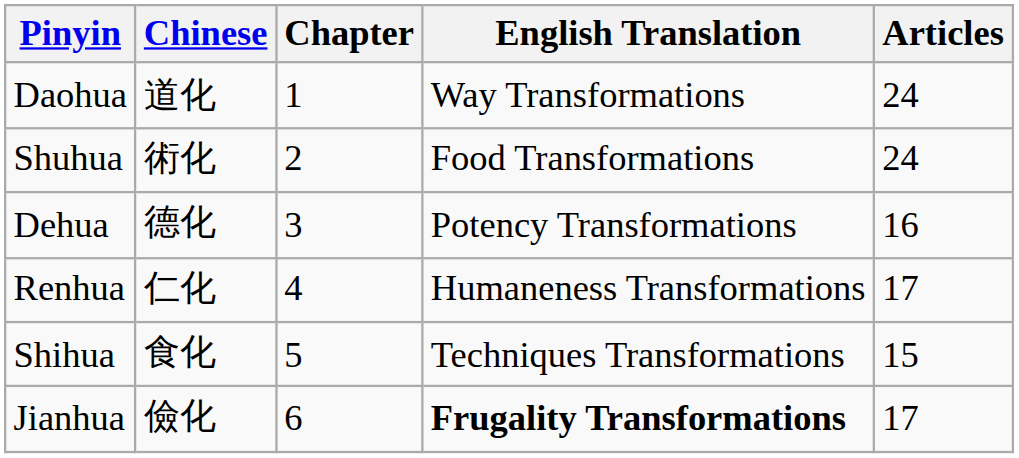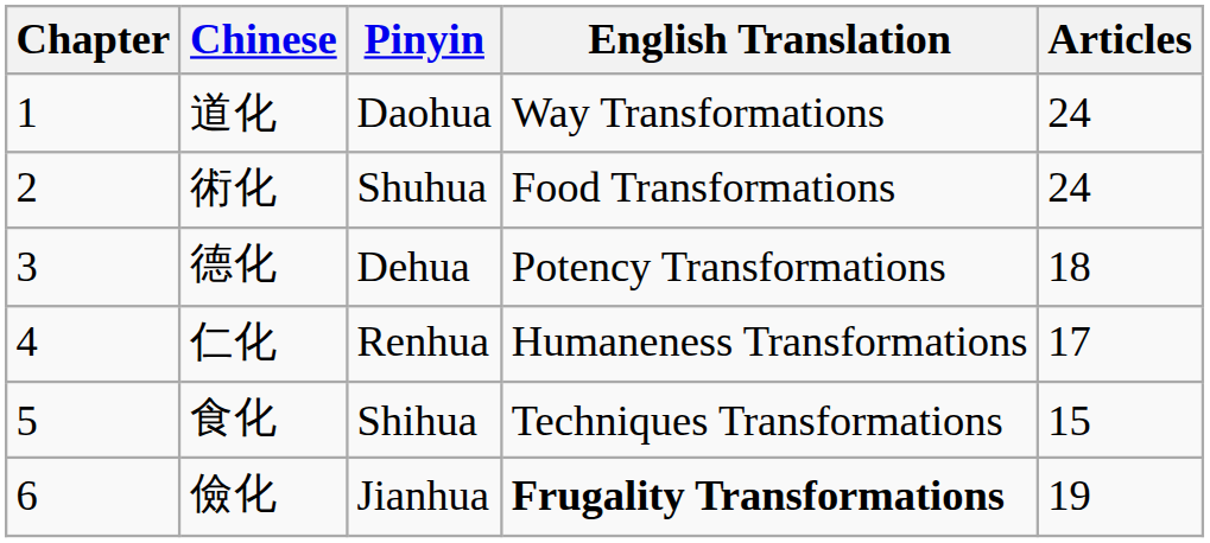columns swapped: Chapter <-> Pinyin
德化 | Articles: 16 -> 18
儉化 | Articles: 17 -> 19
